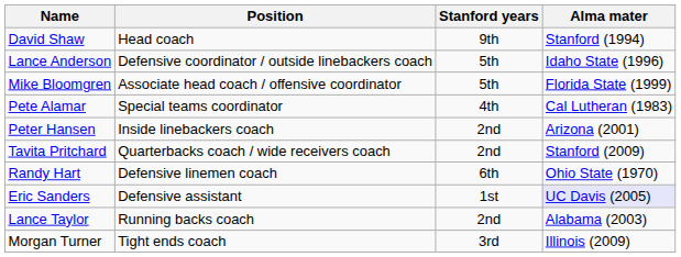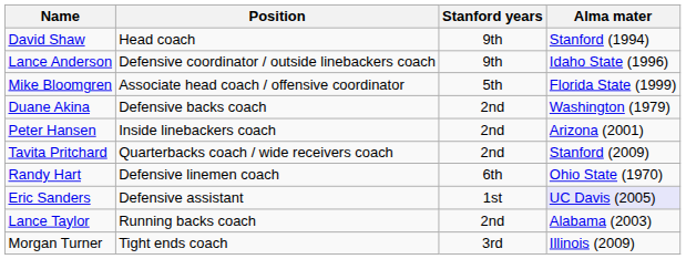Lance Anderson | Stanford years: 5th -> 9th
- row: Pete Alamar | Special teams coordinator | 4th | Cal Lutheran (1983)
+ row: Duane Akina | Defensive backs coach | 2nd | Washington (1979)
